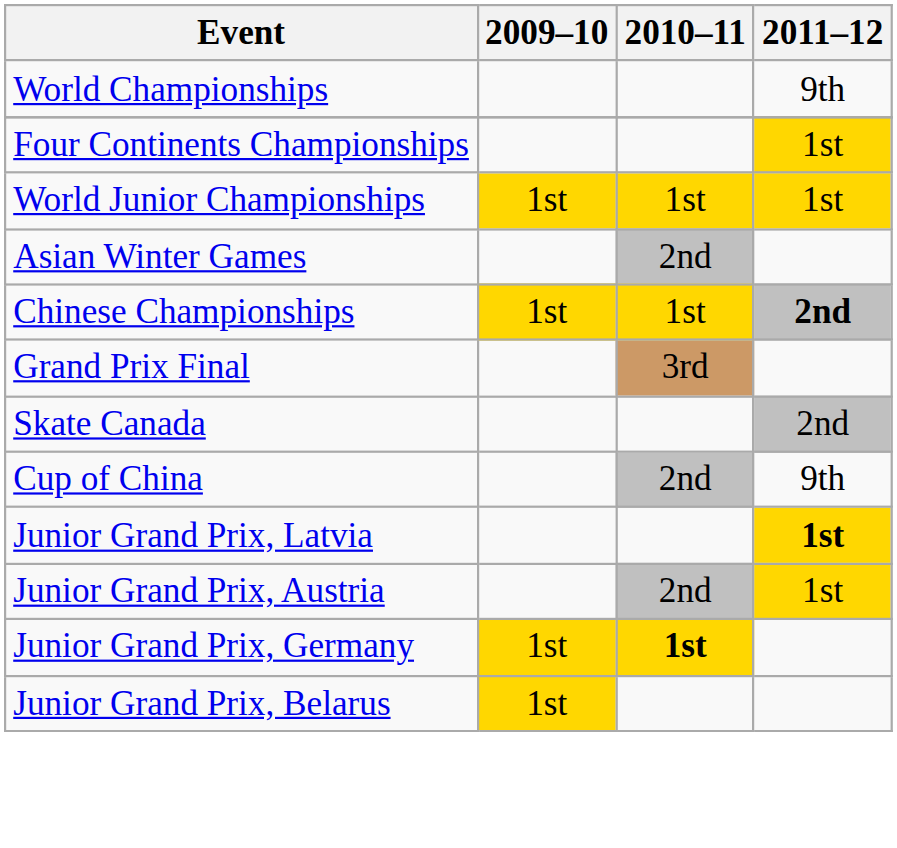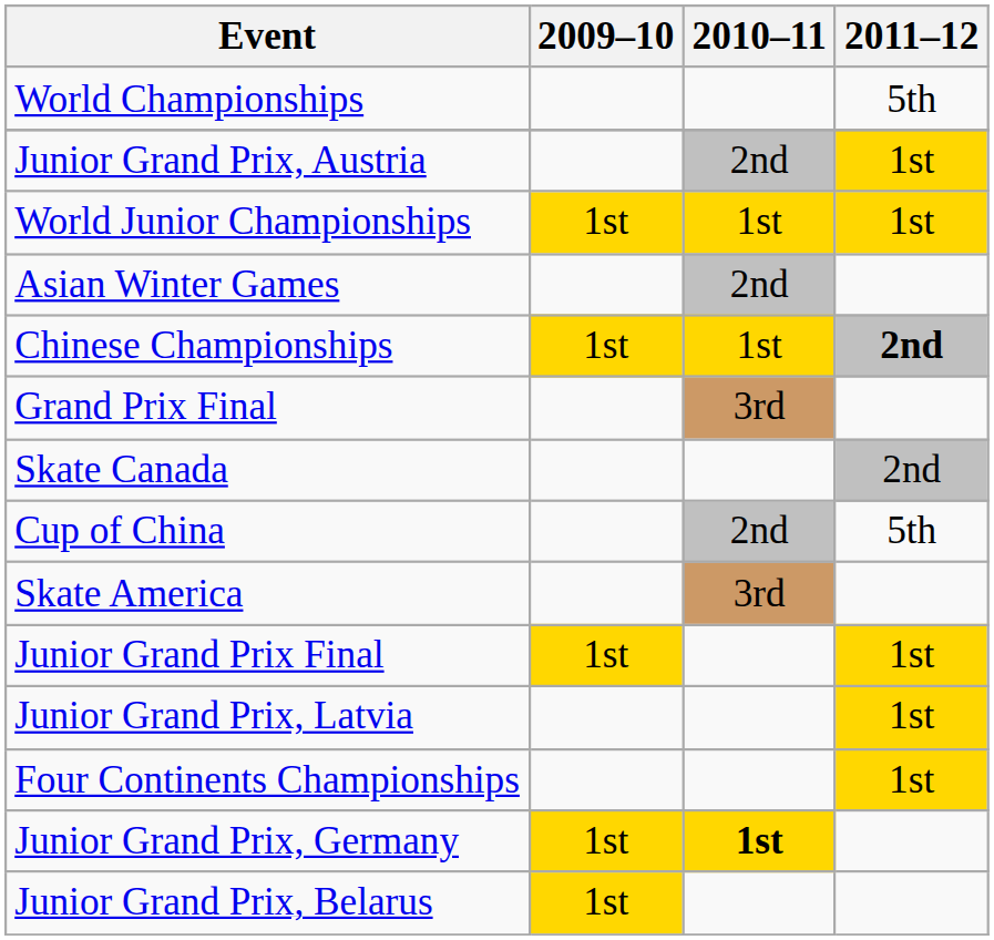World Championships | 2011–12: 9th -> 5th
rows swapped: Four Continents Championships <-> Junior Grand Prix, Austria
Cup of China | 2011–12: 9th -> 5th
+ row: Skate America | 3rd
+ row: Junior Grand Prix Final | 1st | 1st
Junior Grand Prix, Latvia | 2011–12: bold -> normal
